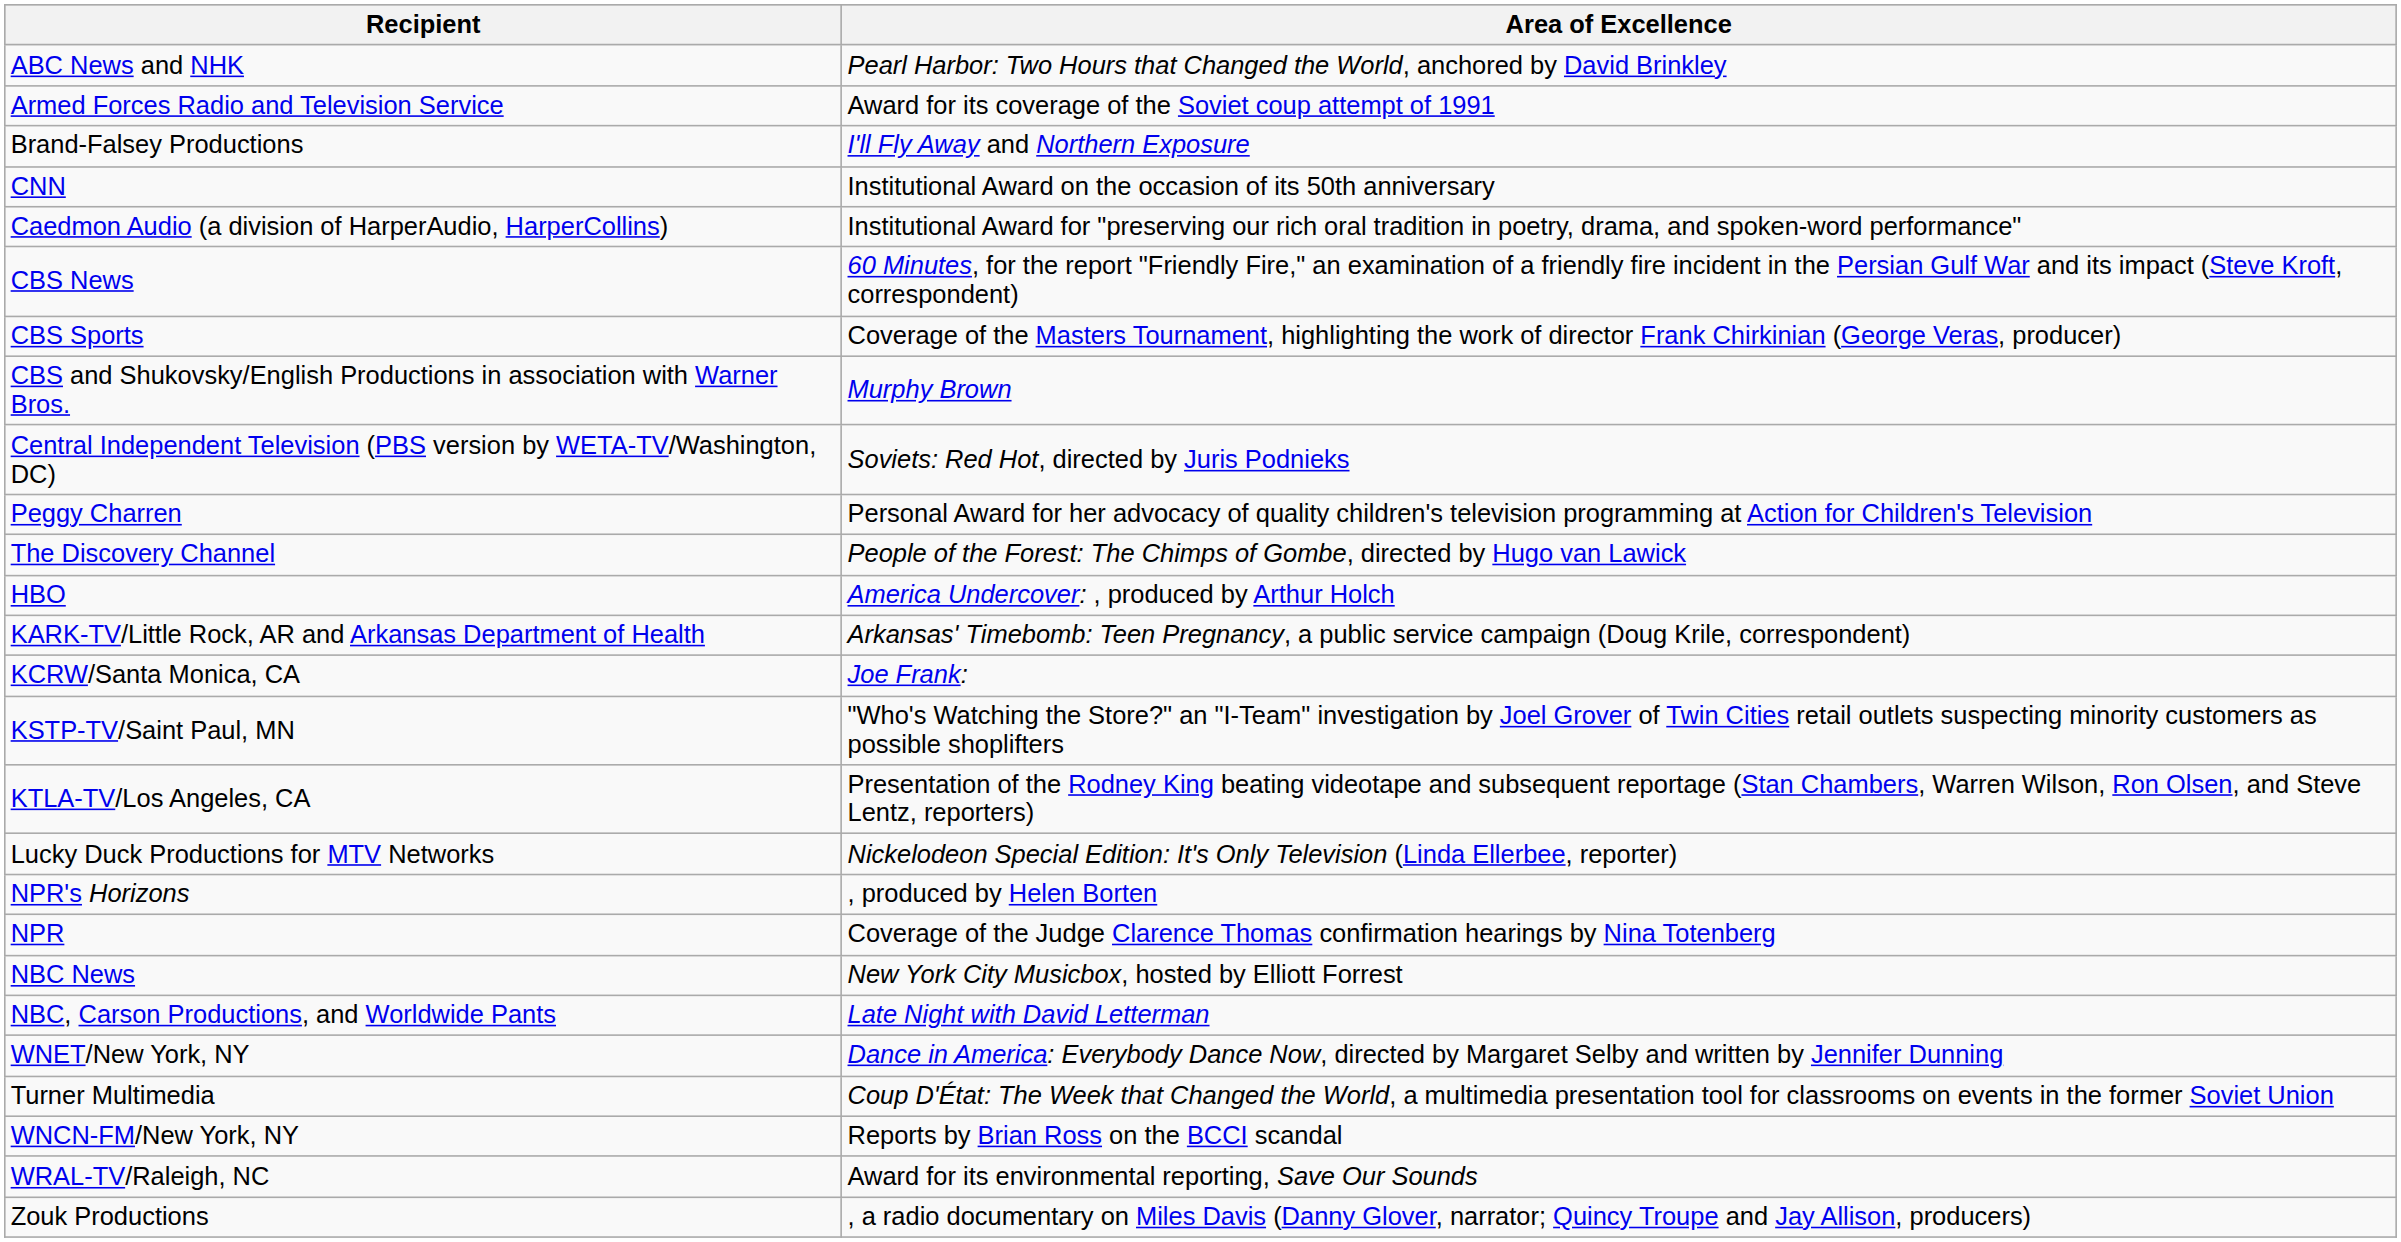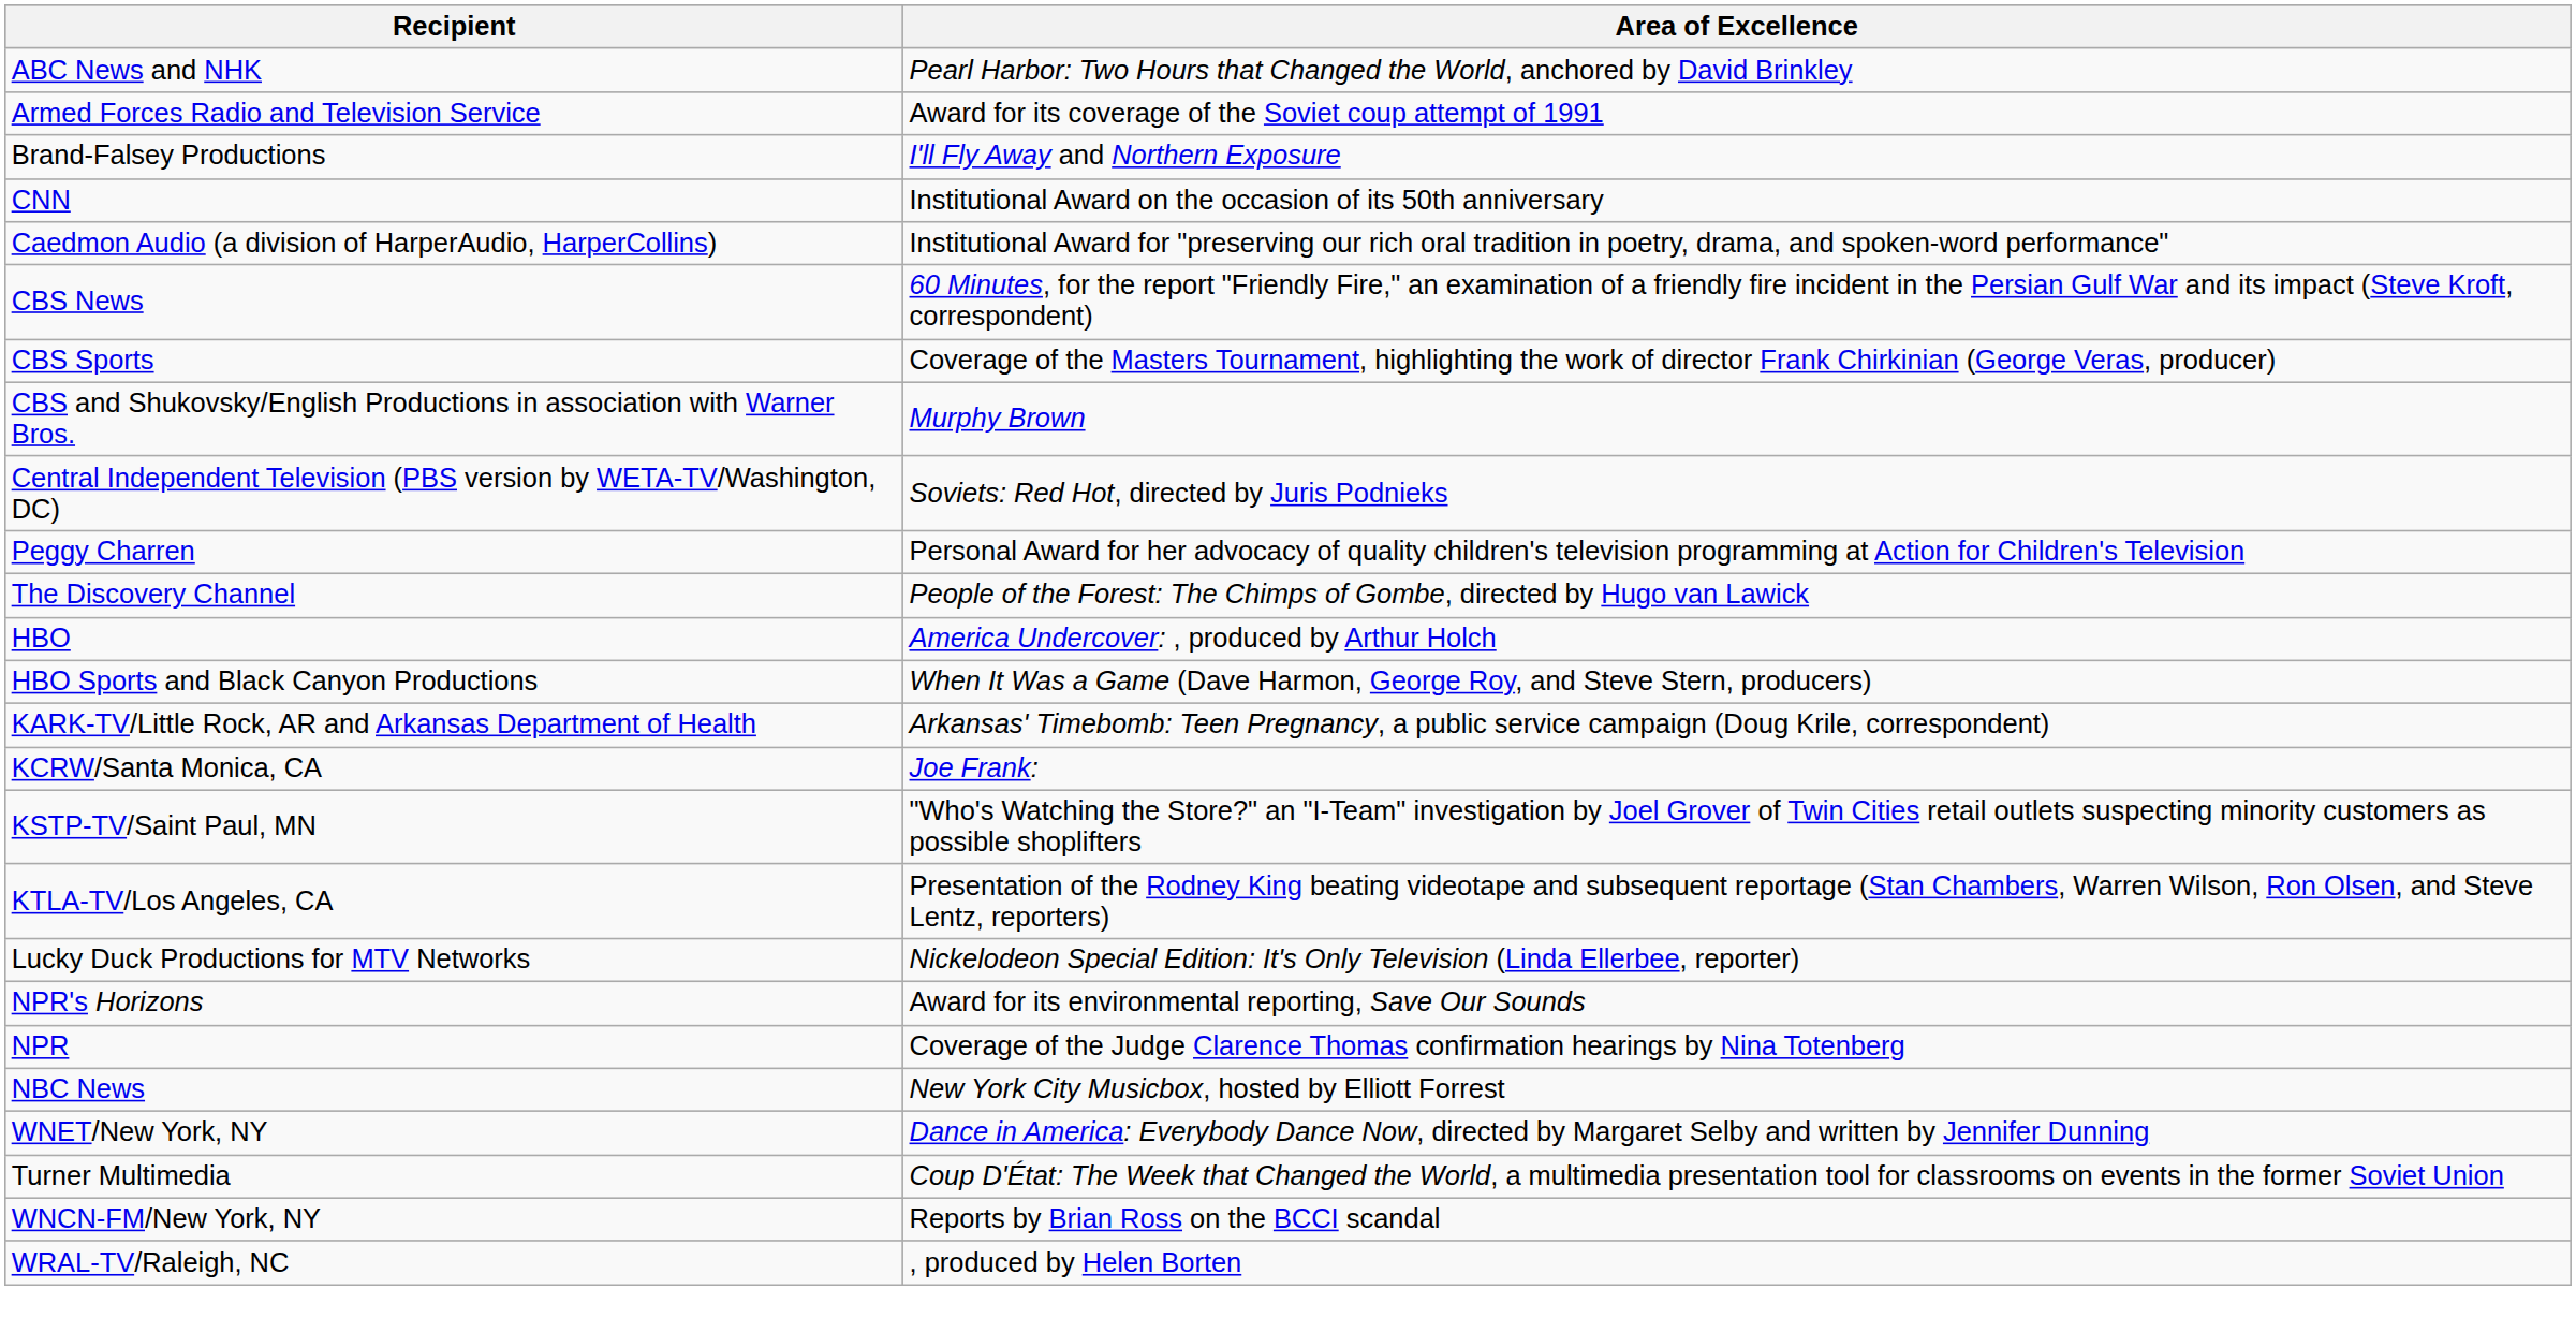+ row: HBO Sports and Black Canyon Productions | When It Was a Game (Dave Harmon, George Roy, and Steve Stern, producers)
NPR's Horizons | Area of Excellence: , produced by Helen Borten -> Award for its environmental reporting, Save Our Sounds
- row: NBC, Carson Productions, and Worldwide Pants | Late Night with David Letterman
WRAL-TV/Raleigh, NC | Area of Excellence: Award for its environmental reporting, Save Our Sounds -> , produced by Helen Borten
- row: Zouk Productions | , a radio documentary on Miles Davis (Danny Glover, narrator; Quincy Troupe and Jay Allison, producers)
